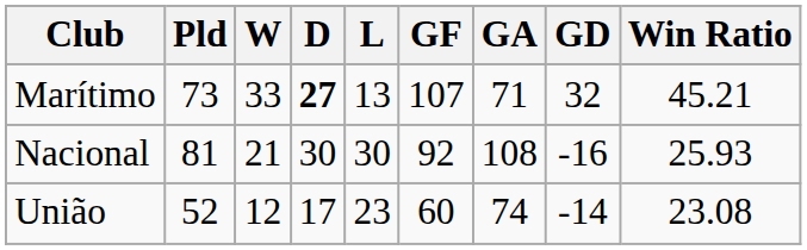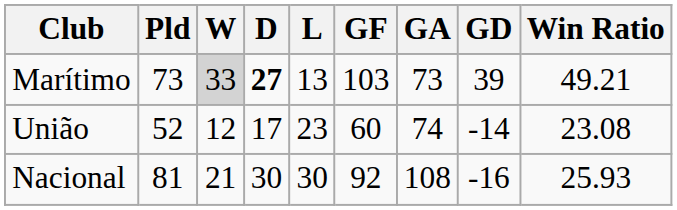Marítimo | W: no background -> lightgrey background
Marítimo | GF: 107 -> 103
Marítimo | GA: 71 -> 73
Marítimo | GD: 32 -> 39
Marítimo | Win Ratio: 45.21 -> 49.21
rows swapped: Nacional <-> União
